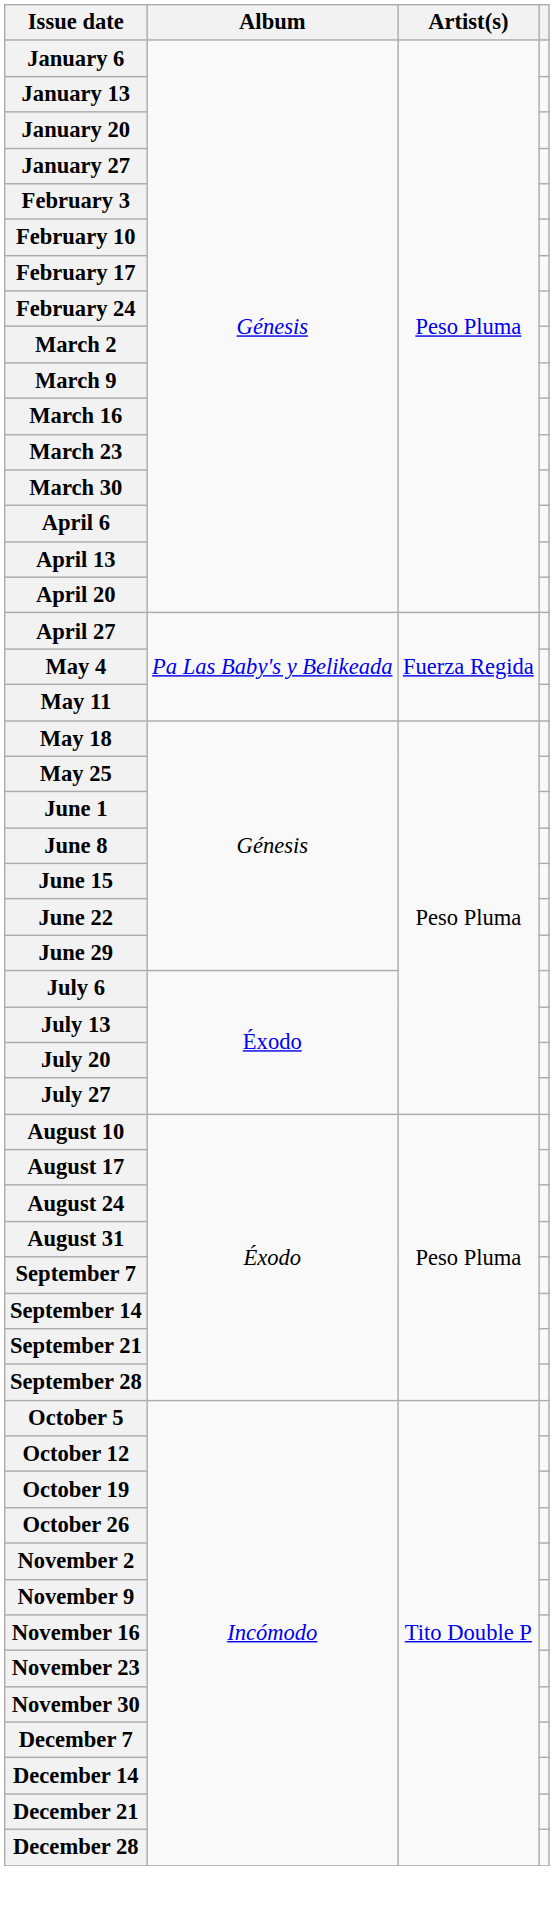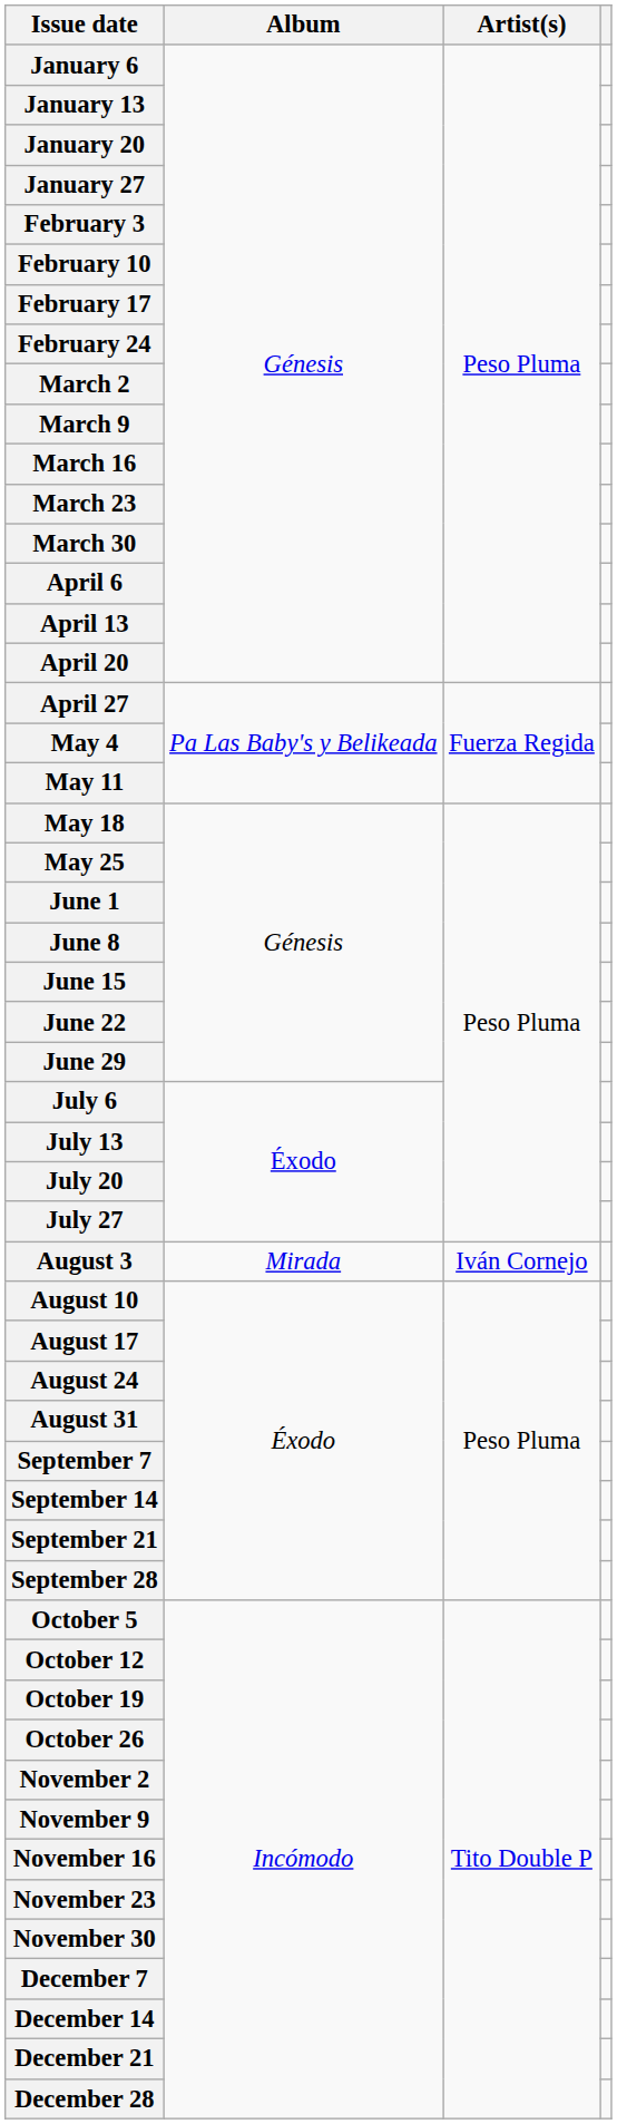+ row: August 3 | Mirada | Iván Cornejo
